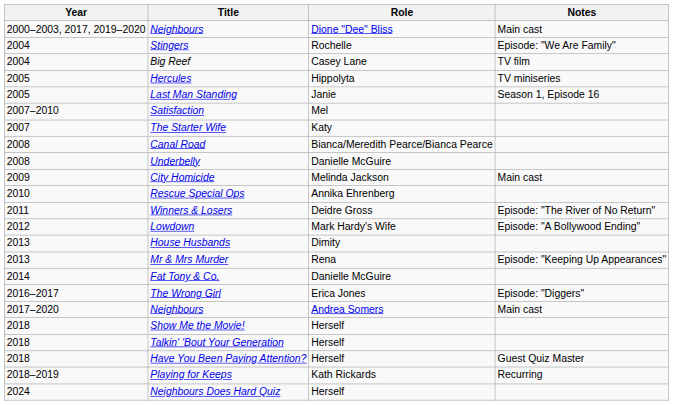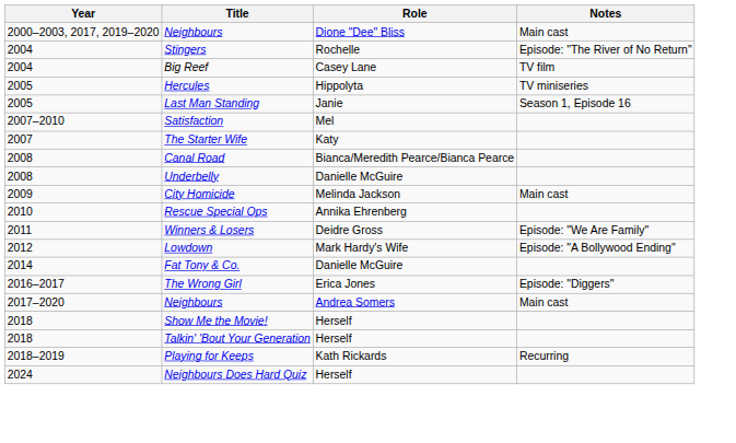Stingers | Notes: Episode: "We Are Family" -> Episode: "The River of No Return"
Winners & Losers | Notes: Episode: "The River of No Return" -> Episode: "We Are Family"
- row: 2013 | House Husbands | Dimity
- row: 2013 | Mr & Mrs Murder | Rena | Episode: "Keeping Up Appearances"
- row: 2018 | Have You Been Paying Attention? | Herself | Guest Quiz Master
